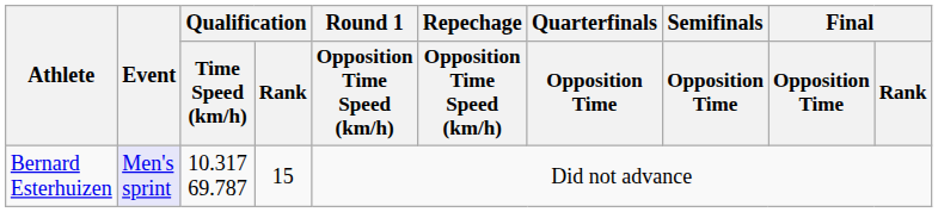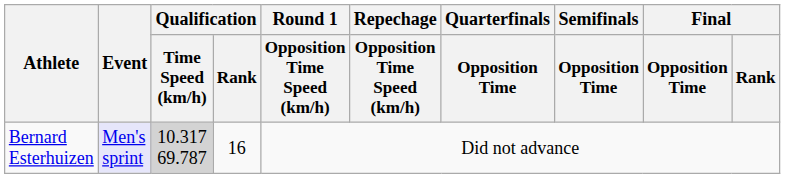Bernard Esterhuizen | Qualification / Time Speed (km/h): no background -> lightgrey background
Bernard Esterhuizen | Qualification / Rank: 15 -> 16
